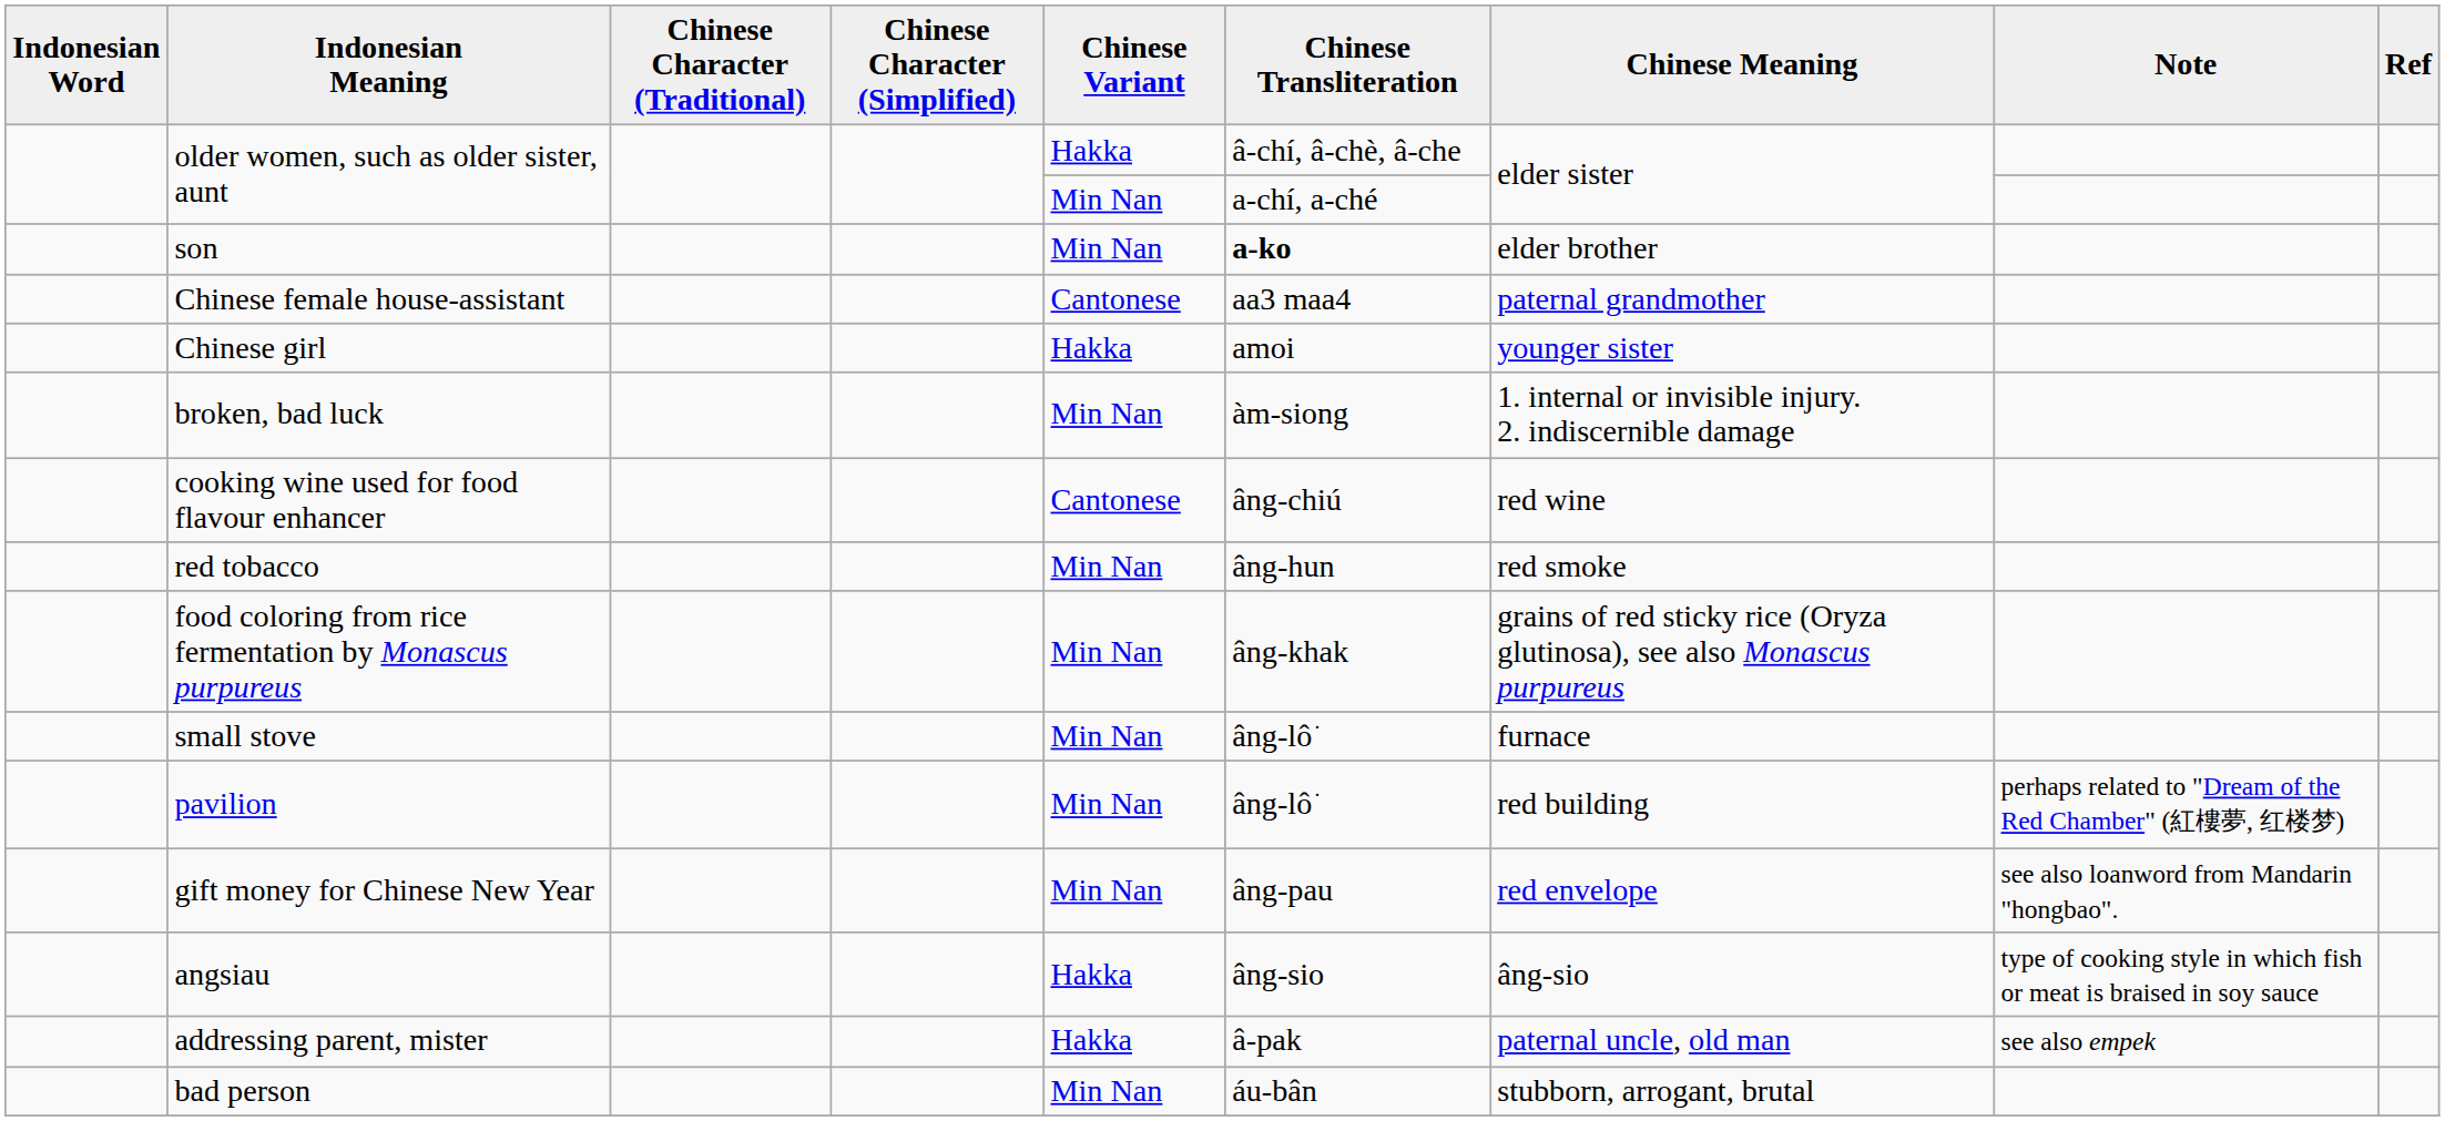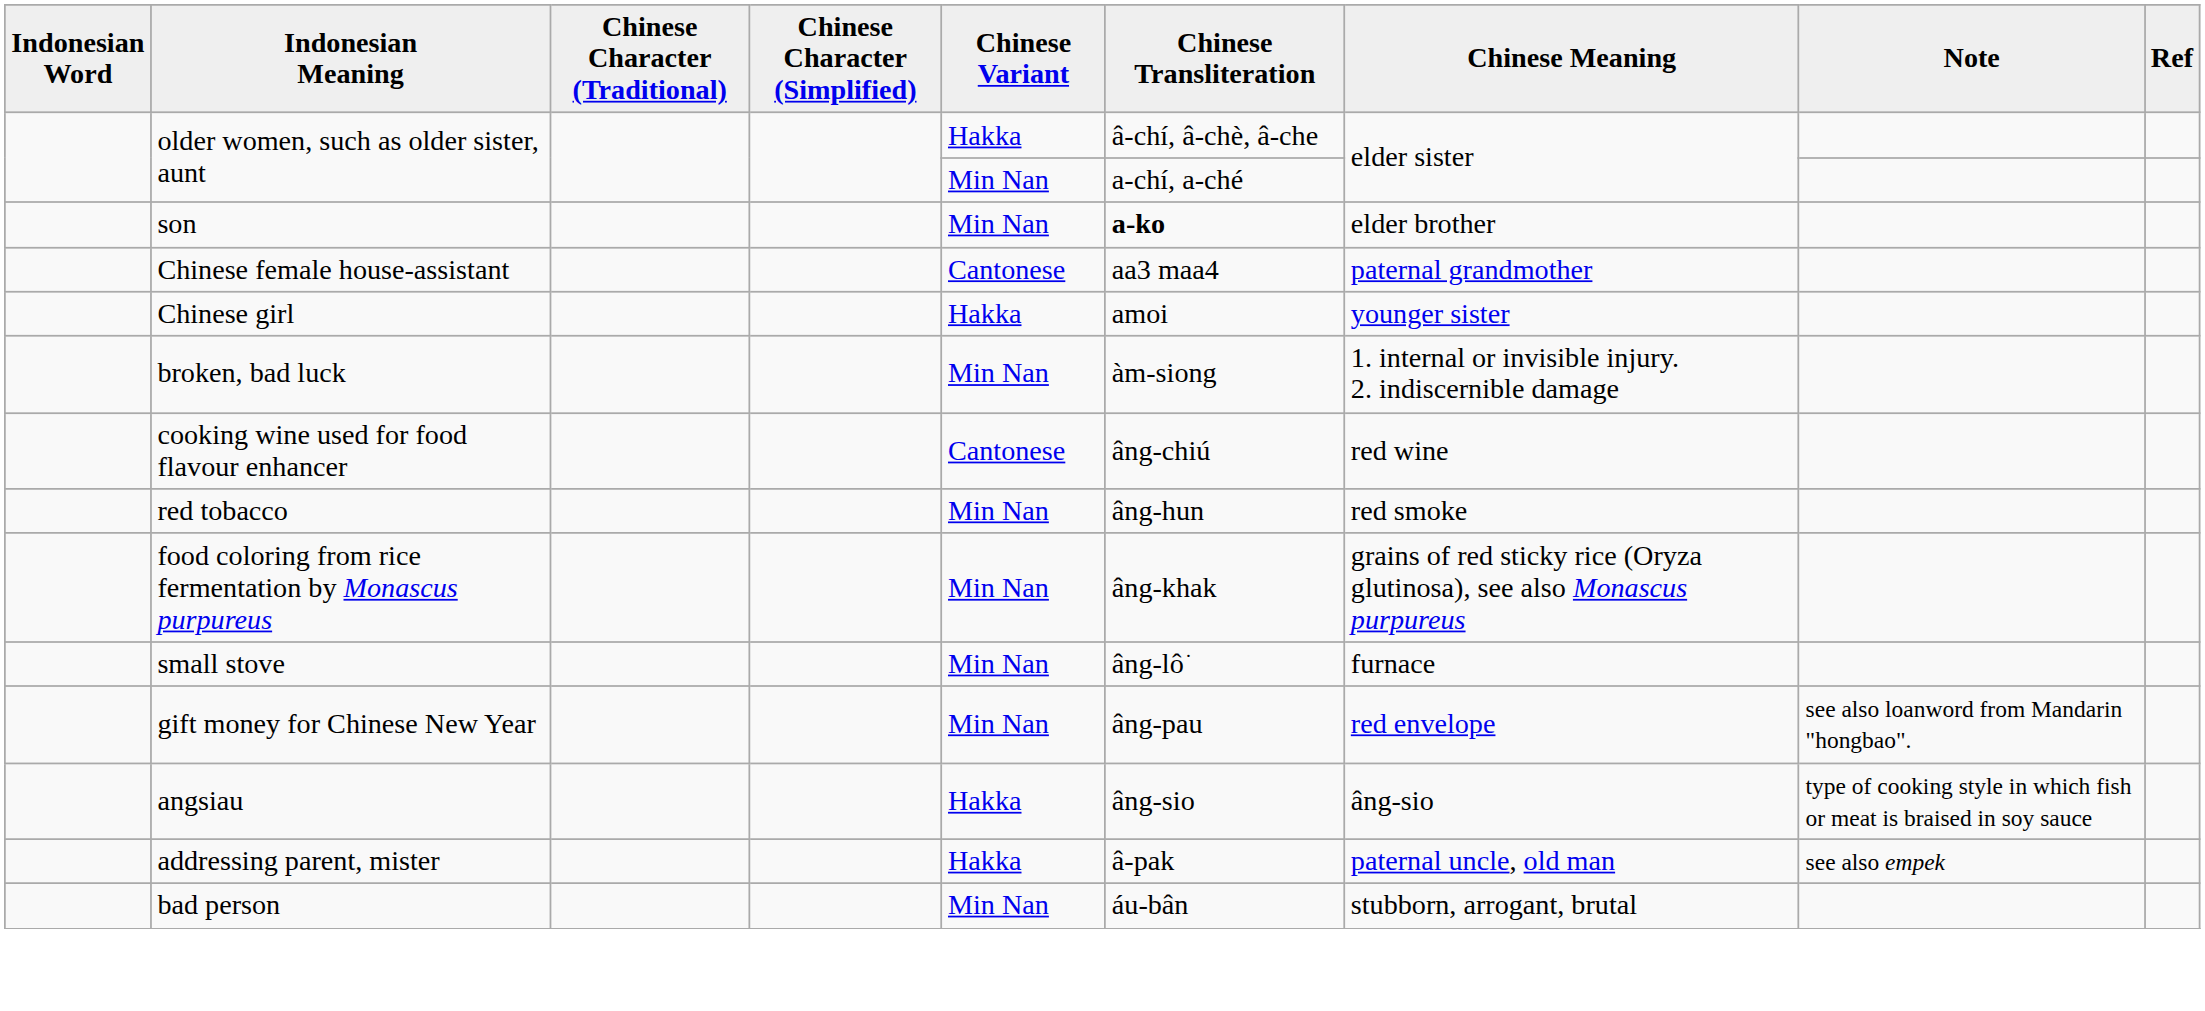- row: pavilion | Min Nan | âng-lô͘ | red building | perhaps related to "Dream of the Red Chamber" (紅樓夢, 红楼梦)
